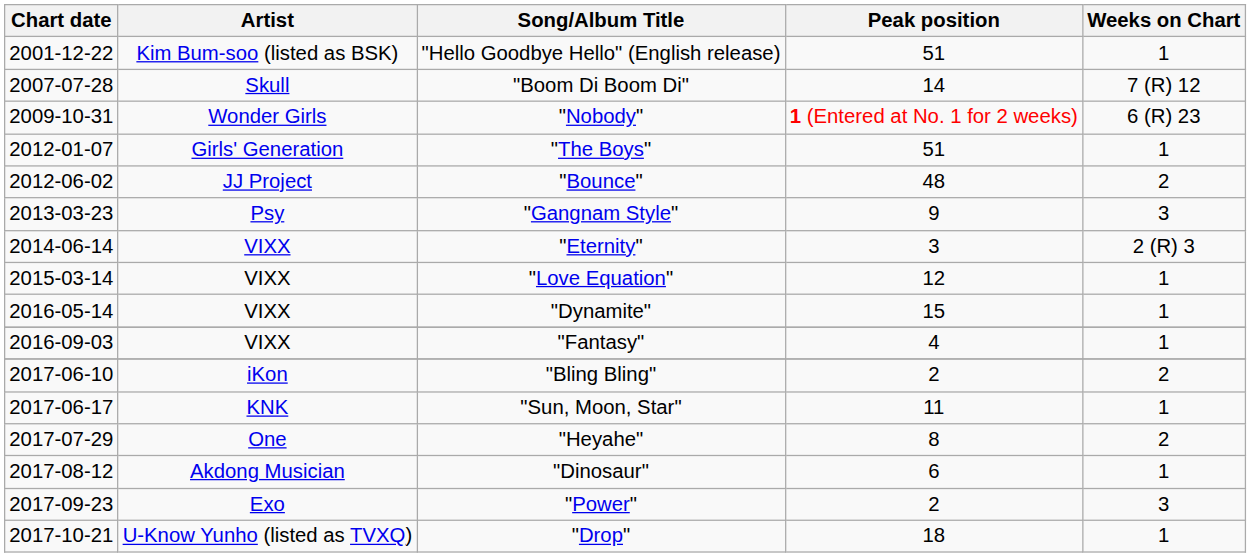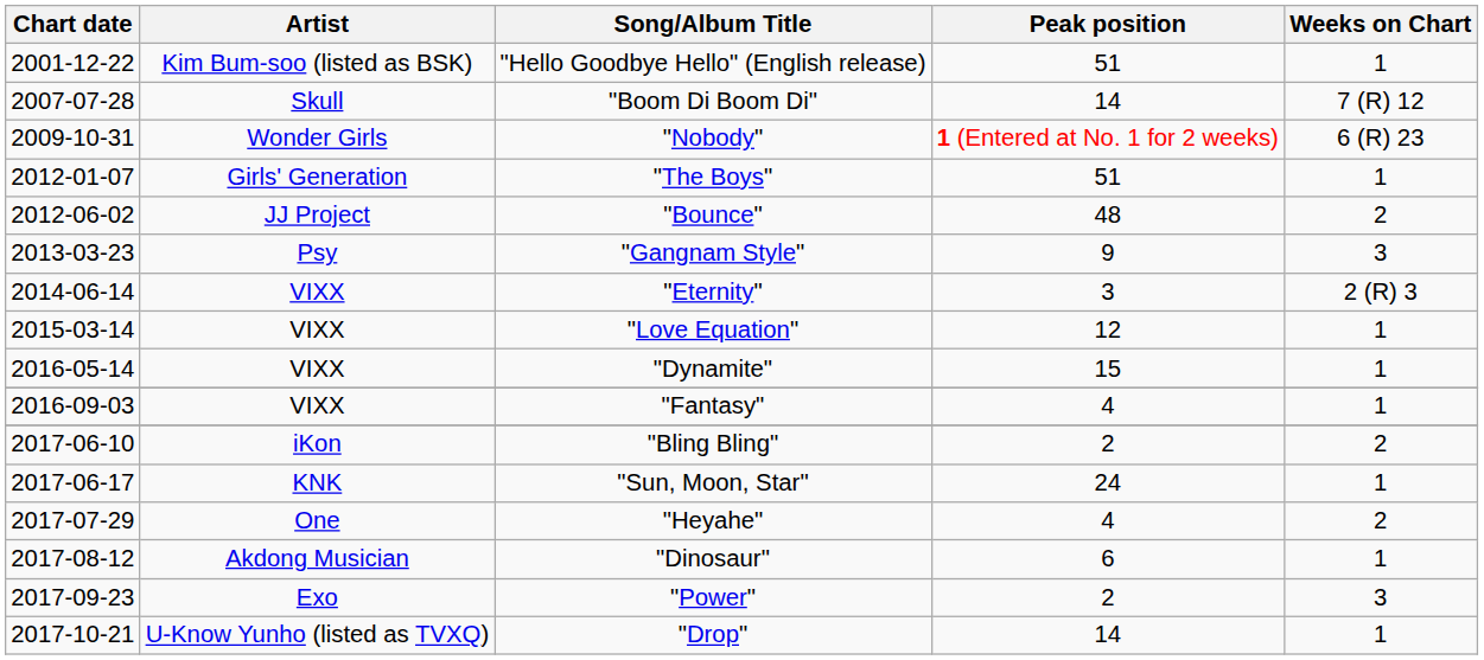"Sun, Moon, Star" | Peak position: 11 -> 24
"Heyahe" | Peak position: 8 -> 4
"Drop" | Peak position: 18 -> 14
